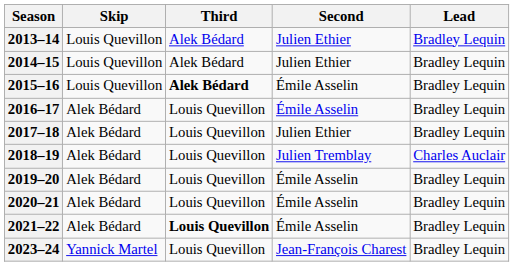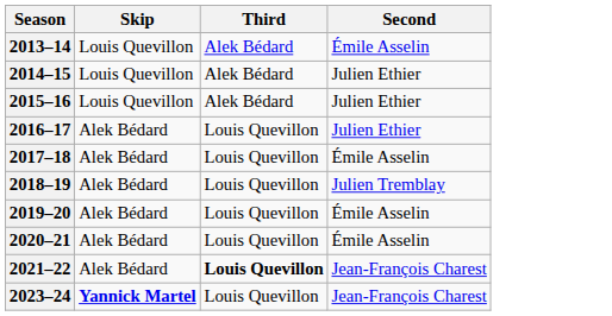- column: Lead | Bradley Lequin | Bradley Lequin | Bradley Lequin | Bradley Lequin | Bradley Lequin | Charles Auclair | Bradley Lequin | Bradley Lequin | Bradley Lequin | Bradley Lequin
2013–14 | Second: Julien Ethier -> Émile Asselin
2015–16 | Third: bold -> normal
2015–16 | Second: Émile Asselin -> Julien Ethier
2016–17 | Second: Émile Asselin -> Julien Ethier
2017–18 | Second: Julien Ethier -> Émile Asselin
2021–22 | Second: Émile Asselin -> Jean-François Charest
2023–24 | Skip: normal -> bold
